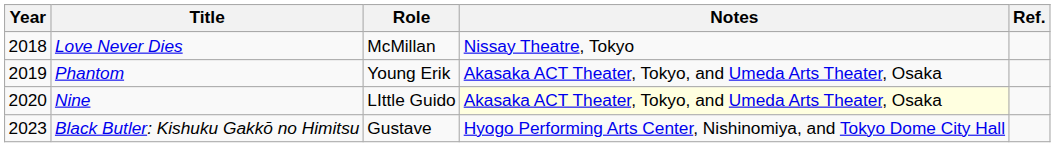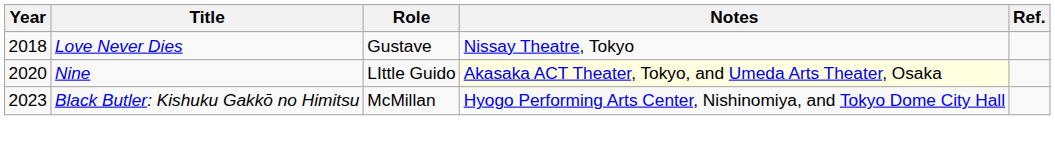Love Never Dies | Role: McMillan -> Gustave
- row: 2019 | Phantom | Young Erik | Akasaka ACT Theater, Tokyo, and Umeda Arts Theater, Osaka
Black Butler: Kishuku Gakkō no Himitsu | Role: Gustave -> McMillan
